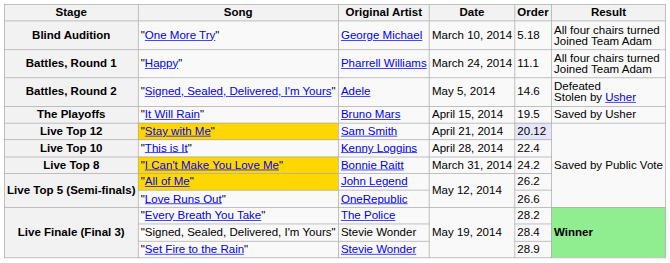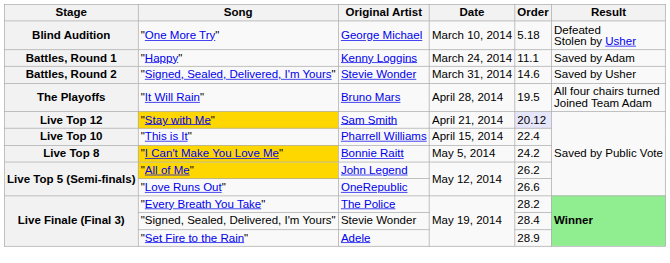"One More Try" | Result: All four chairs turned Joined Team Adam -> Defeated Stolen by Usher
"Happy" | Original Artist: Pharrell Williams -> Kenny Loggins
"Happy" | Result: All four chairs turned Joined Team Adam -> Saved by Adam
Battles, Round 2 / "Signed, Sealed, Delivered, I'm Yours" | Original Artist: Adele -> Stevie Wonder
Battles, Round 2 / "Signed, Sealed, Delivered, I'm Yours" | Date: May 5, 2014 -> March 31, 2014
Battles, Round 2 / "Signed, Sealed, Delivered, I'm Yours" | Result: Defeated Stolen by Usher -> Saved by Usher
"It Will Rain" | Date: April 15, 2014 -> April 28, 2014
"It Will Rain" | Result: Saved by Usher -> All four chairs turned Joined Team Adam
"This is It" | Original Artist: Kenny Loggins -> Pharrell Williams
"This is It" | Date: April 28, 2014 -> April 15, 2014
"I Can't Make You Love Me" | Date: March 31, 2014 -> May 5, 2014
"Set Fire to the Rain" | Original Artist: Stevie Wonder -> Adele
